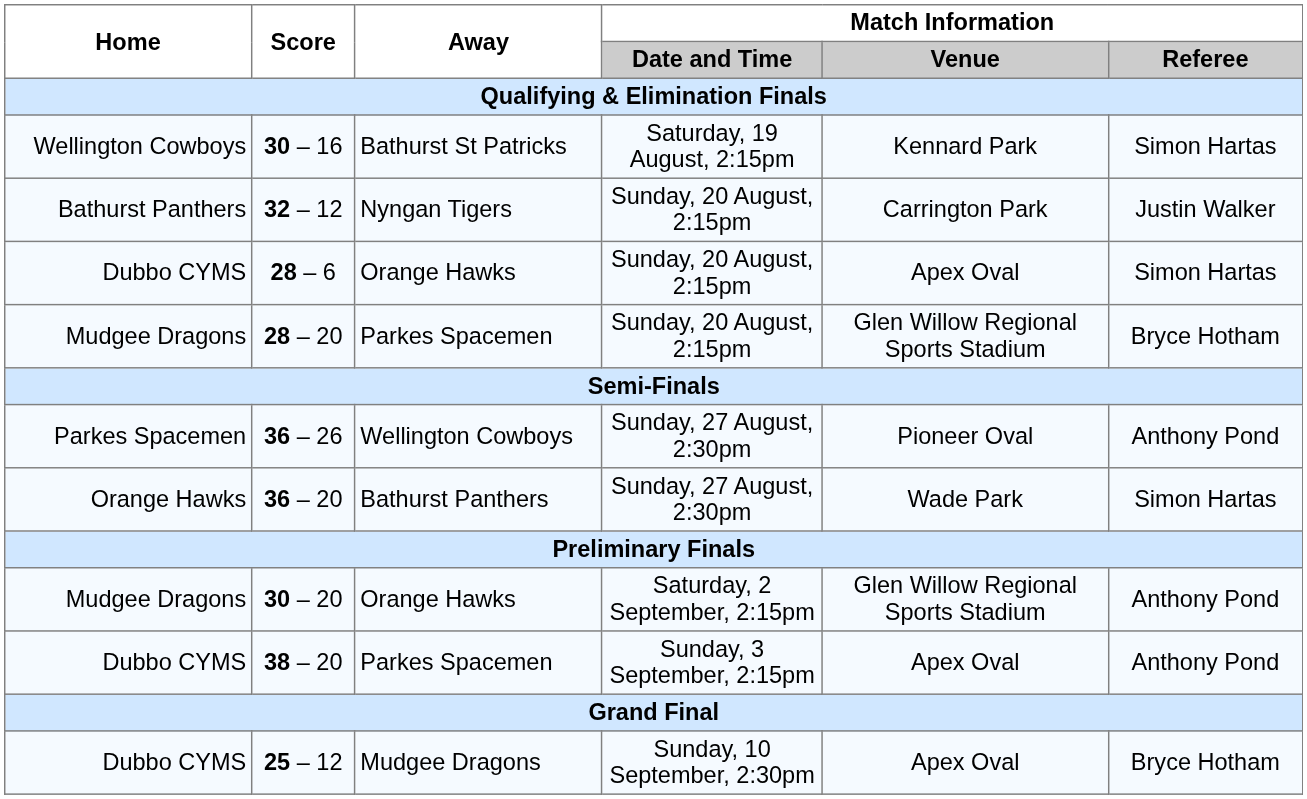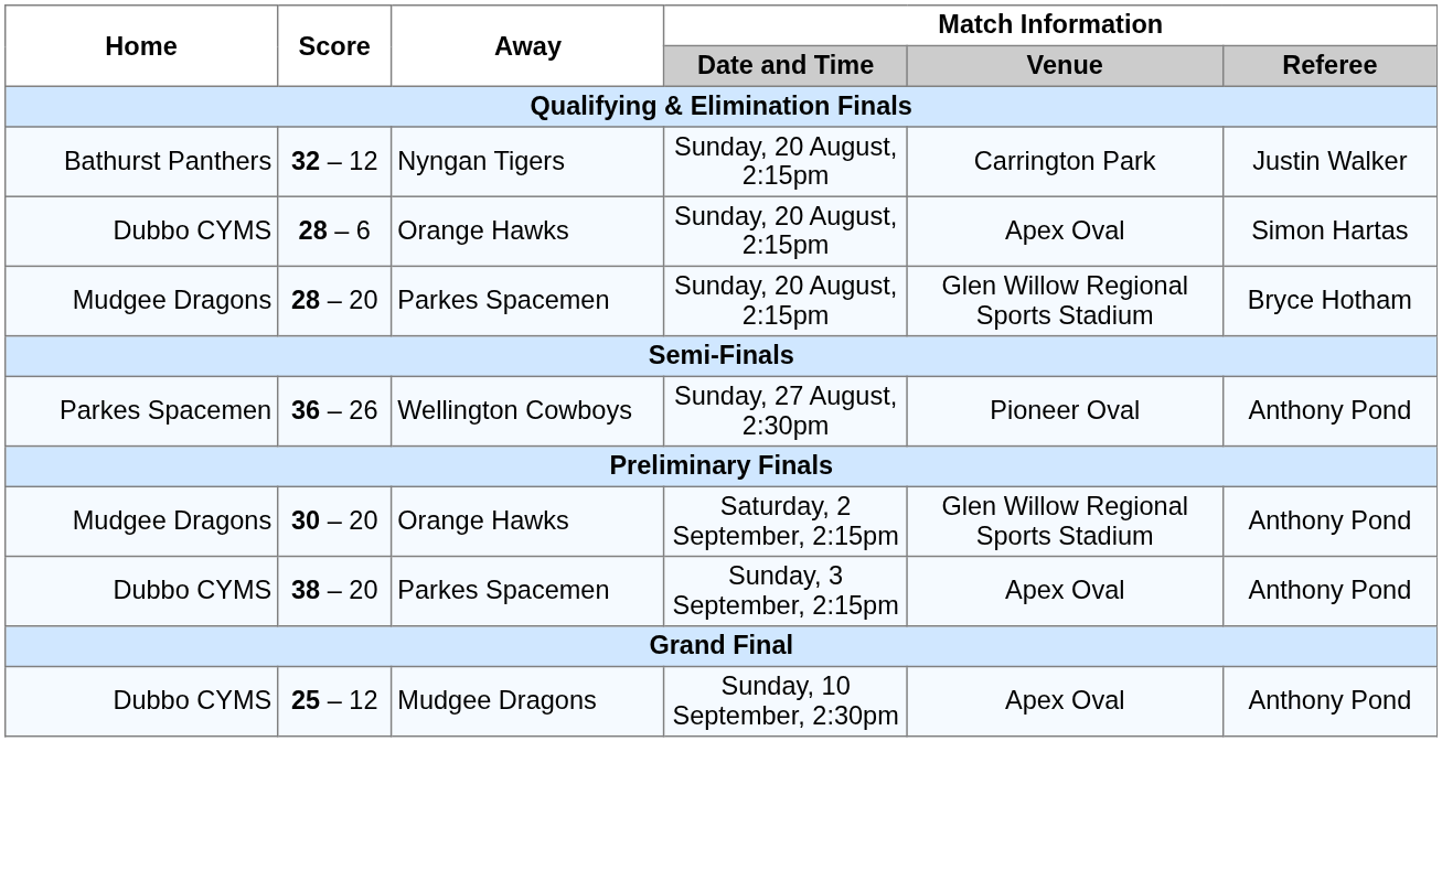- row: Wellington Cowboys | 30 – 16 | Bathurst St Patricks | Saturday, 19 August, 2:15pm | Kennard Park | Simon Hartas
- row: Orange Hawks | 36 – 20 | Bathurst Panthers | Sunday, 27 August, 2:30pm | Wade Park | Simon Hartas
25 – 12 | Match Information / Referee: Bryce Hotham -> Anthony Pond
